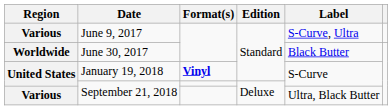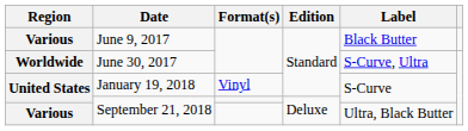June 9, 2017 | Label: S-Curve, Ultra -> Black Butter
June 30, 2017 | Label: Black Butter -> S-Curve, Ultra
January 19, 2018 | Format(s): bold -> normal
